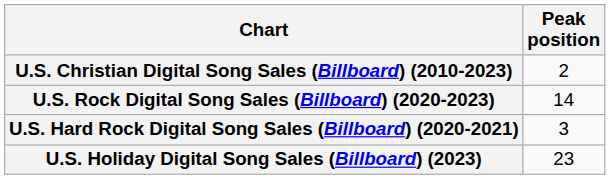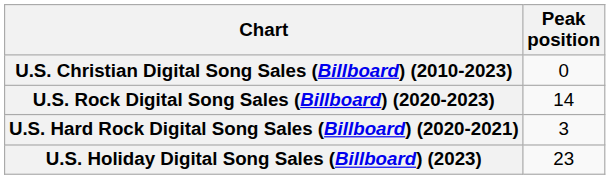U.S. Christian Digital Song Sales (Billboard) (2010-2023) | Peak position: 2 -> 0
